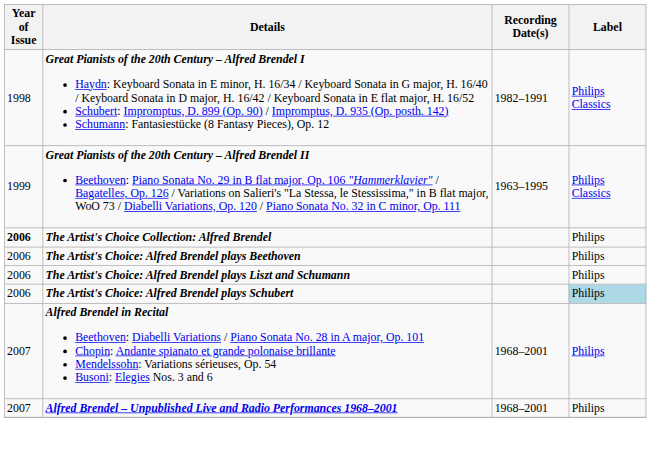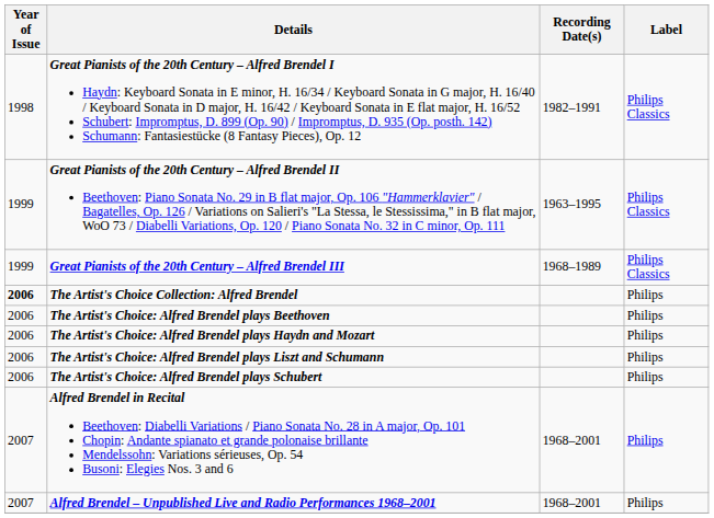+ row: 1999 | Great Pianists of the 20th Century – Alfred Brendel III | 1968–1989 | Philips Classics
+ row: 2006 | The Artist's Choice: Alfred Brendel plays Haydn and Mozart | Philips
The Artist's Choice: Alfred Brendel plays Schubert | Label: lightblue background -> no background
